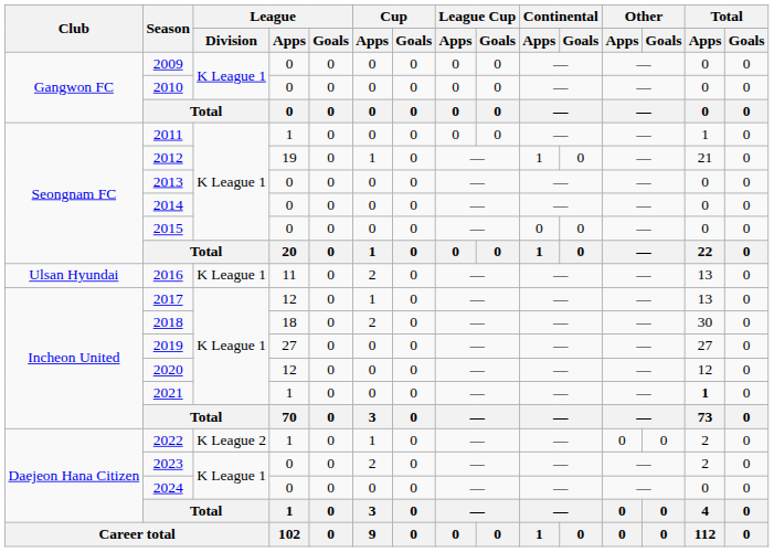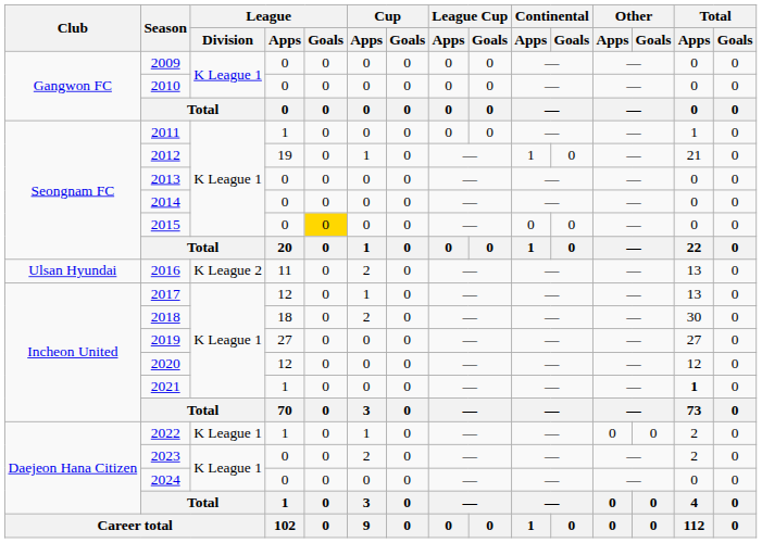2015 | League / Goals: no background -> gold background
2016 | League / Division: K League 1 -> K League 2
2022 | League / Division: K League 2 -> K League 1
